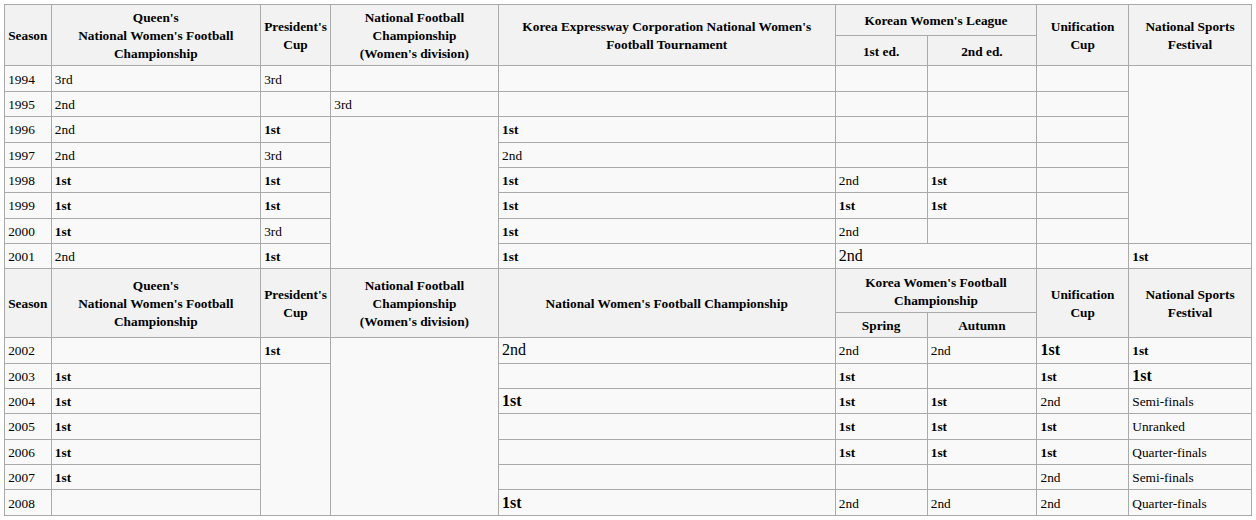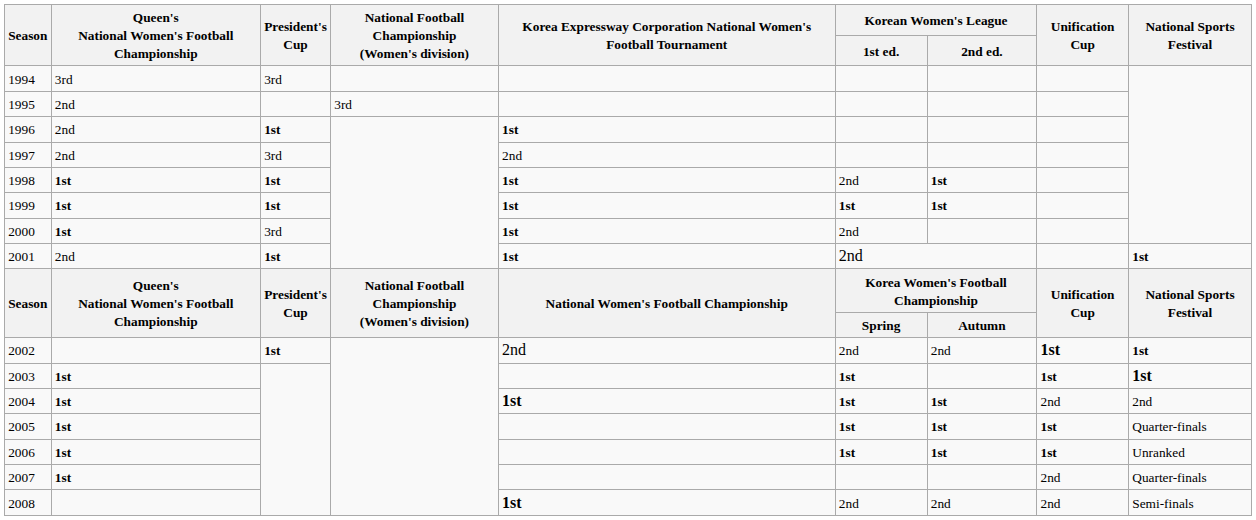2004 | National Sports Festival: Semi-finals -> 2nd
2005 | National Sports Festival: Unranked -> Quarter-finals
2006 | National Sports Festival: Quarter-finals -> Unranked
2007 | National Sports Festival: Semi-finals -> Quarter-finals
2008 | National Sports Festival: Quarter-finals -> Semi-finals
